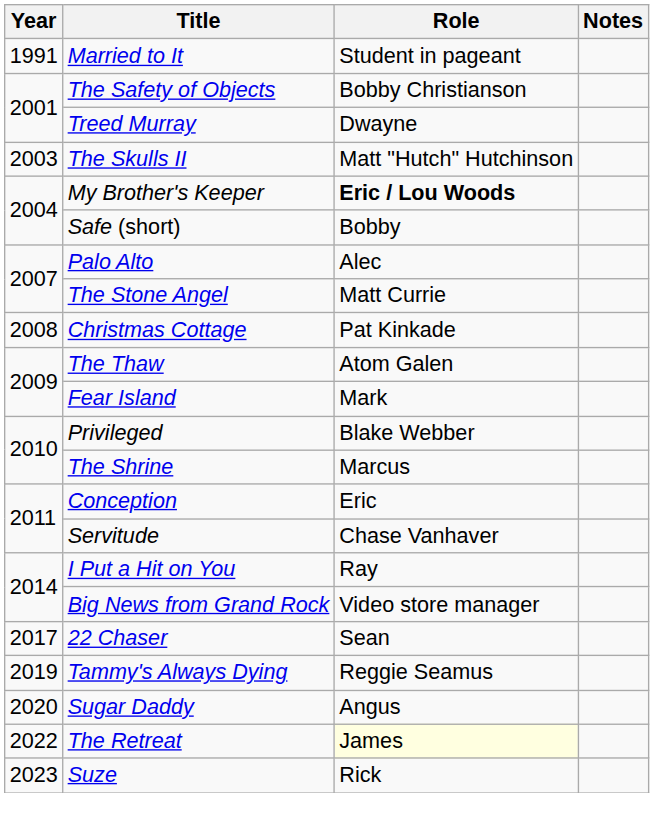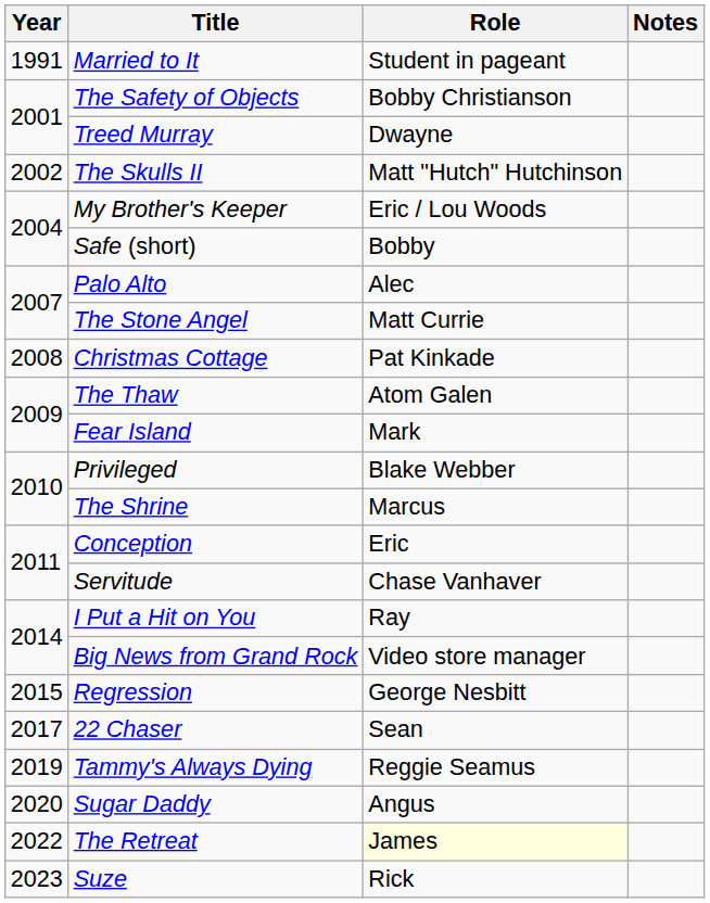The Skulls II | Year: 2003 -> 2002
My Brother's Keeper | Role: bold -> normal
+ row: 2015 | Regression | George Nesbitt
